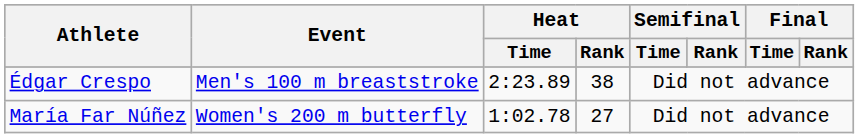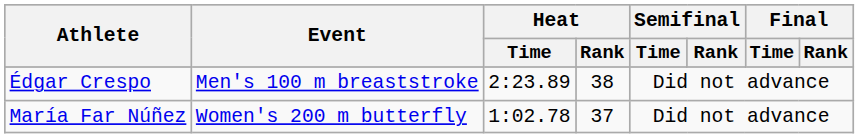María Far Núñez | Heat / Rank: 27 -> 37
